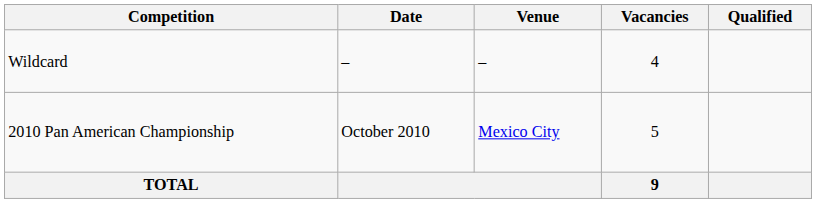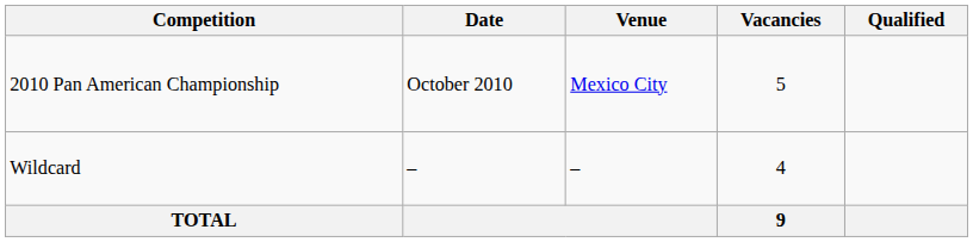rows swapped: 2010 Pan American Championship <-> Wildcard
